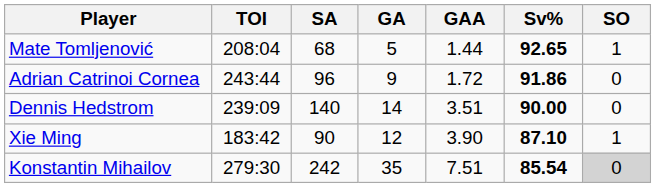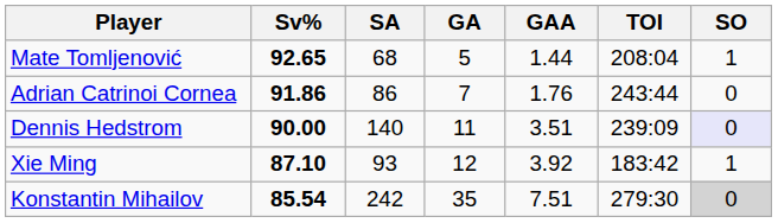columns swapped: TOI <-> Sv%
Adrian Catrinoi Cornea | SA: 96 -> 86
Adrian Catrinoi Cornea | GA: 9 -> 7
Adrian Catrinoi Cornea | GAA: 1.72 -> 1.76
Dennis Hedstrom | GA: 14 -> 11
Dennis Hedstrom | SO: no background -> lavender background
Xie Ming | SA: 90 -> 93
Xie Ming | GAA: 3.90 -> 3.92
